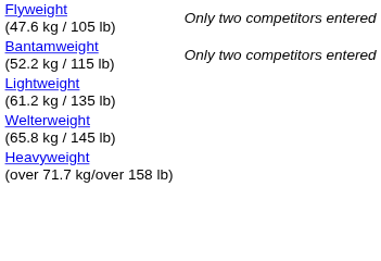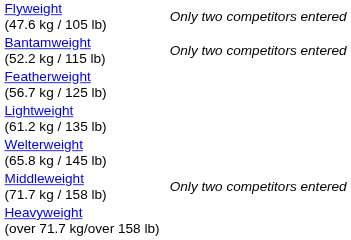+ row: Featherweight (56.7 kg / 125 lb)
+ row: Middleweight (71.7 kg / 158 lb) | Only two competitors entered
